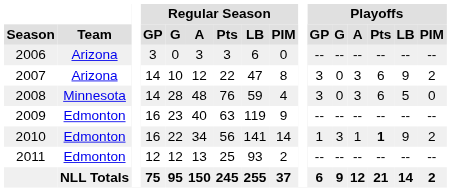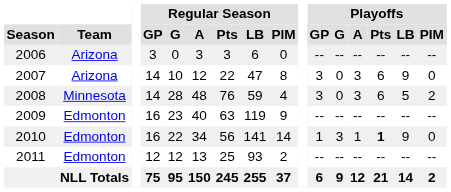2007 | Playoffs / PIM: 2 -> 0
2008 | Playoffs / PIM: 0 -> 2
2010 | Playoffs / PIM: 2 -> 0
